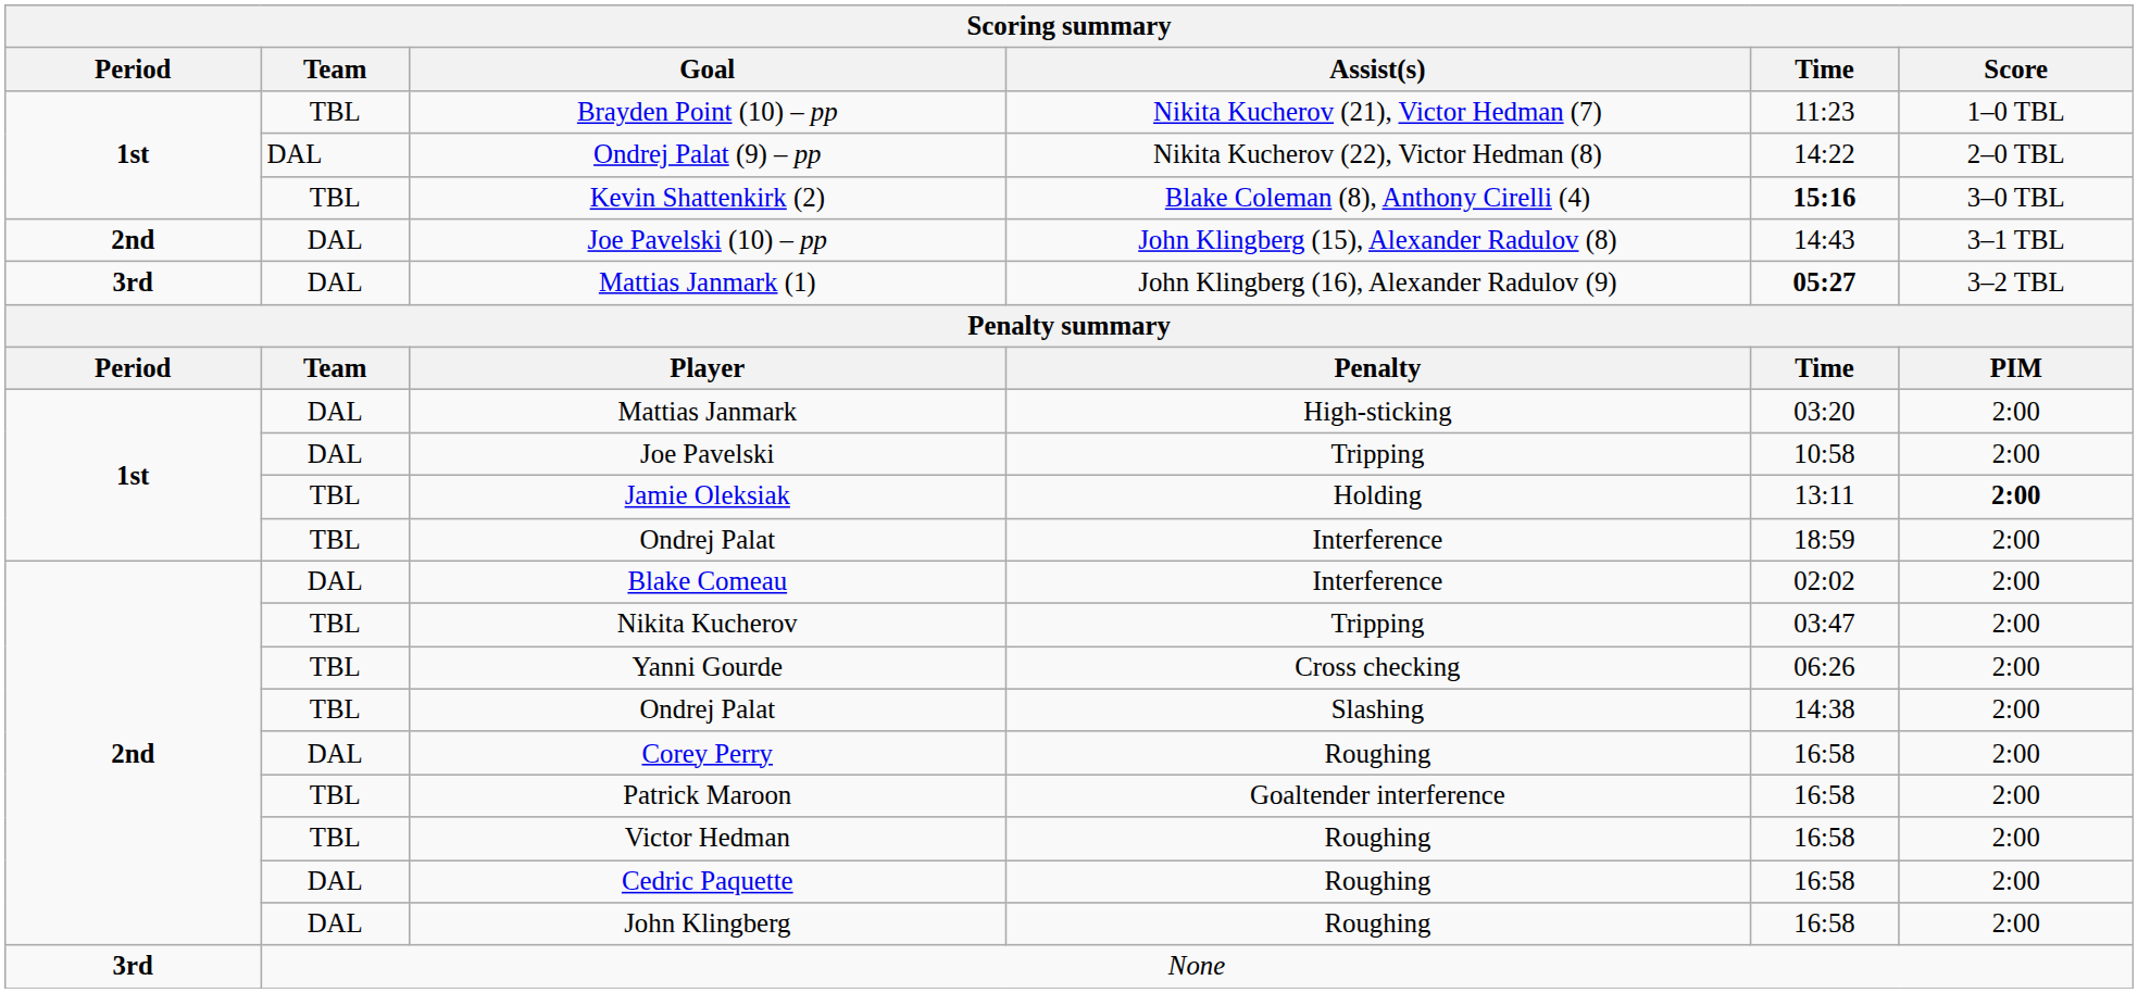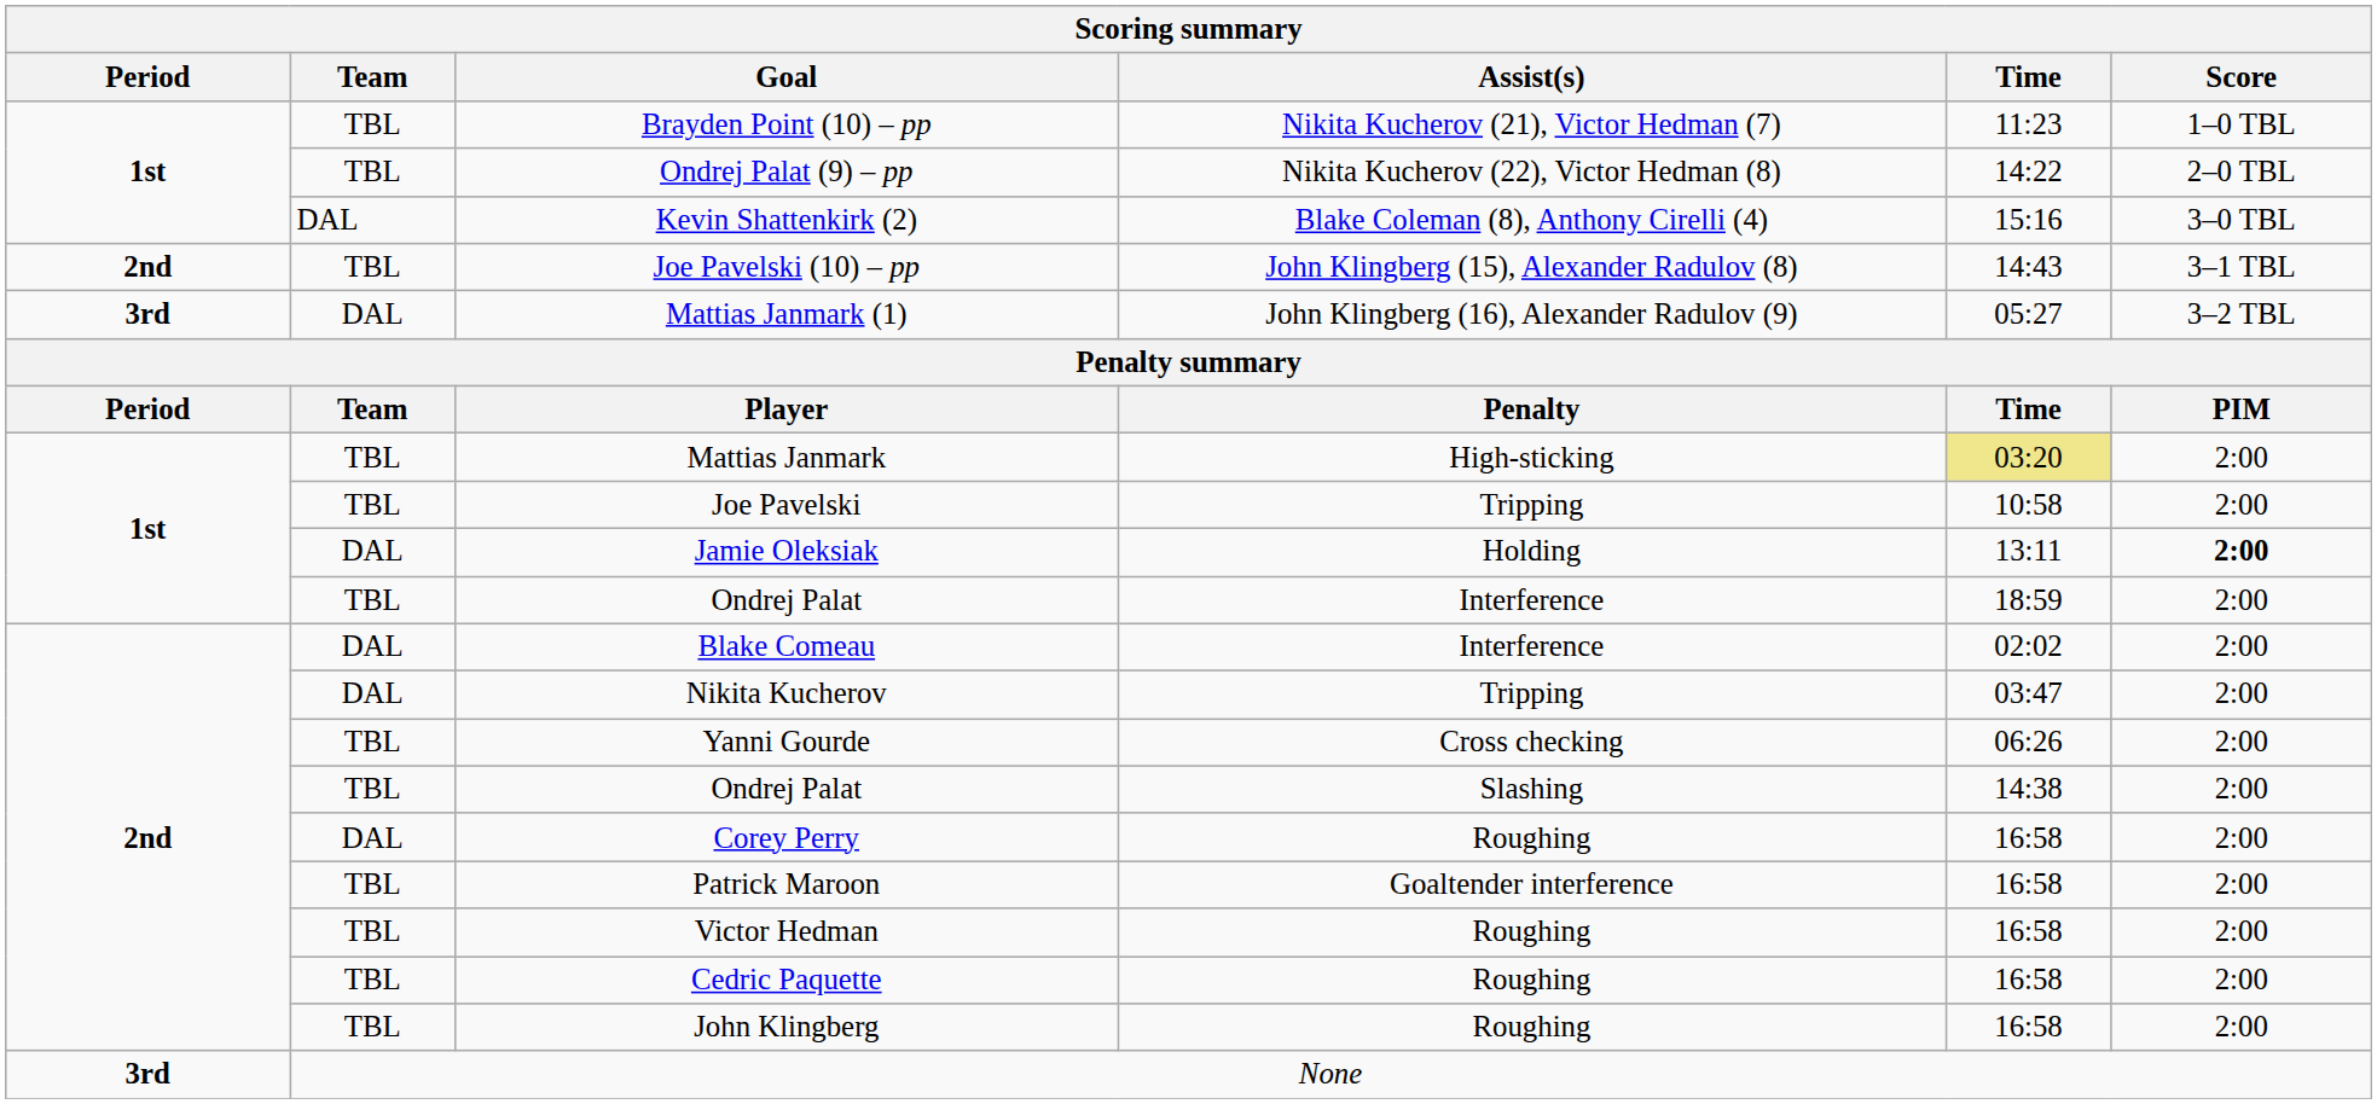Ondrej Palat (9) – pp | Team: DAL -> TBL
Kevin Shattenkirk (2) | Team: TBL -> DAL
Kevin Shattenkirk (2) | Time: bold -> normal
Joe Pavelski (10) – pp | Team: DAL -> TBL
Mattias Janmark (1) | Time: bold -> normal
Mattias Janmark | Team: DAL -> TBL
Mattias Janmark | Time: no background -> khaki background
Joe Pavelski | Team: DAL -> TBL
Jamie Oleksiak | Team: TBL -> DAL
Nikita Kucherov | Team: TBL -> DAL
Cedric Paquette | Team: DAL -> TBL
John Klingberg | Team: DAL -> TBL
